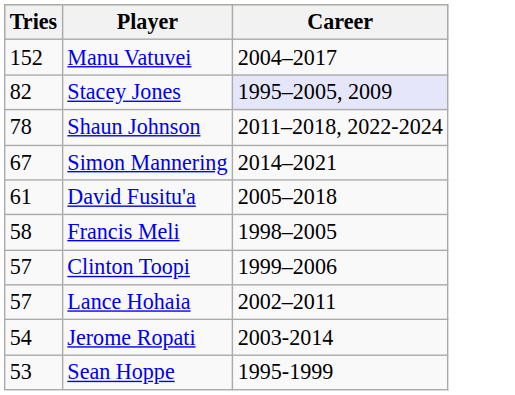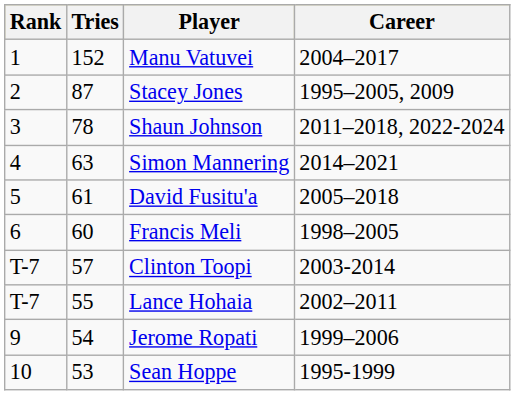+ column: Rank | 1 | 2 | 3 | 4 | 5 | 6 | T-7 | T-7 | 9 | 10
Stacey Jones | Tries: 82 -> 87
Stacey Jones | Career: lavender background -> no background
Simon Mannering | Tries: 67 -> 63
Francis Meli | Tries: 58 -> 60
Clinton Toopi | Career: 1999–2006 -> 2003-2014
Lance Hohaia | Tries: 57 -> 55
Jerome Ropati | Career: 2003-2014 -> 1999–2006
